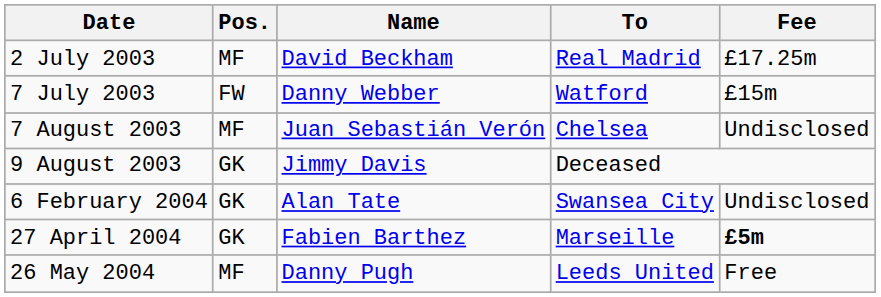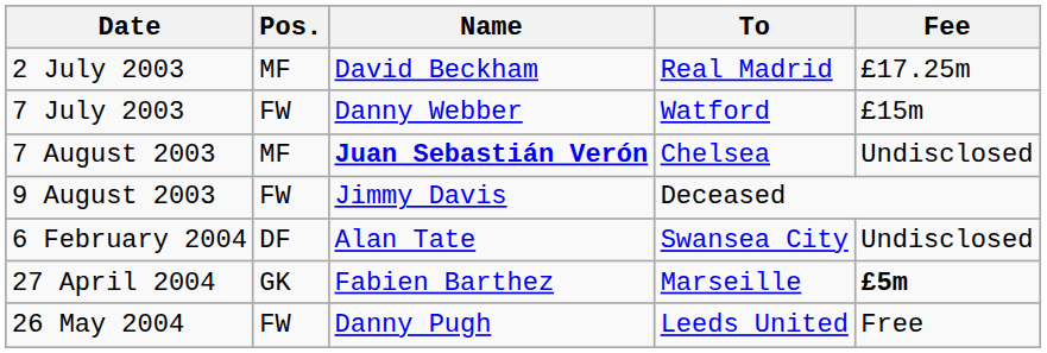7 August 2003 | Name: normal -> bold
9 August 2003 | Pos.: GK -> FW
6 February 2004 | Pos.: GK -> DF
26 May 2004 | Pos.: MF -> FW
